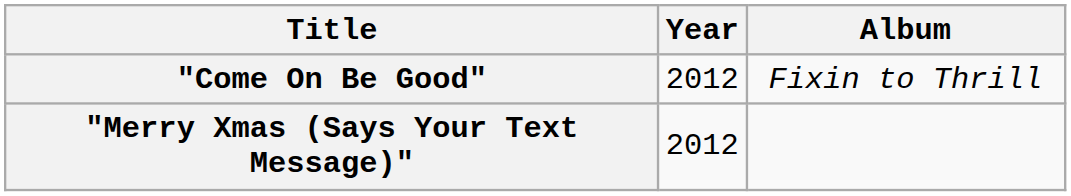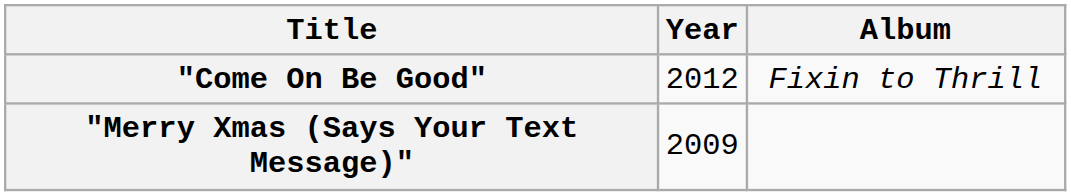"Merry Xmas (Says Your Text Message)" | Year: 2012 -> 2009
